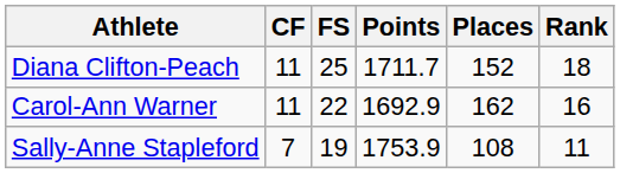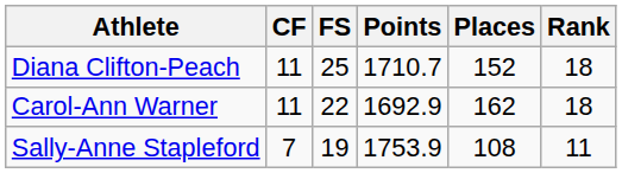Diana Clifton-Peach | Points: 1711.7 -> 1710.7
Carol-Ann Warner | Rank: 16 -> 18
